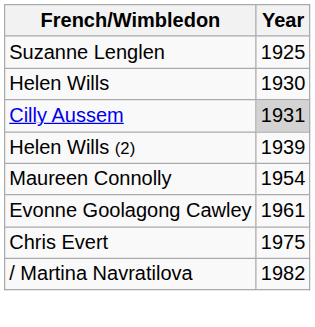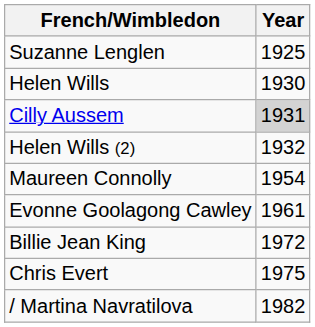Helen Wills (2) | Year: 1939 -> 1932
+ row: Billie Jean King | 1972
